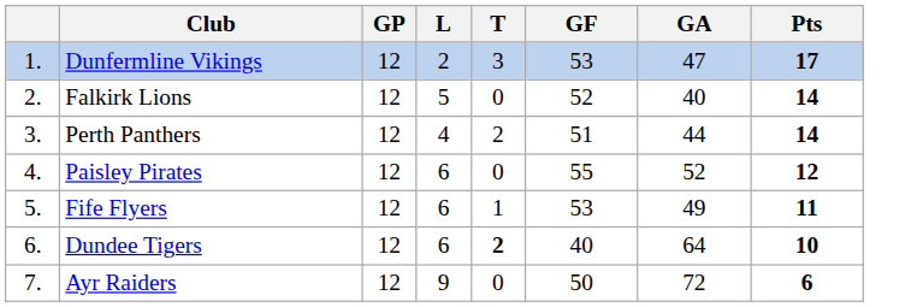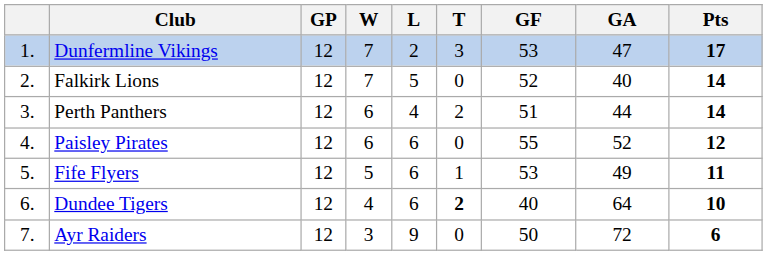+ column: W | 7 | 7 | 6 | 6 | 5 | 4 | 3
